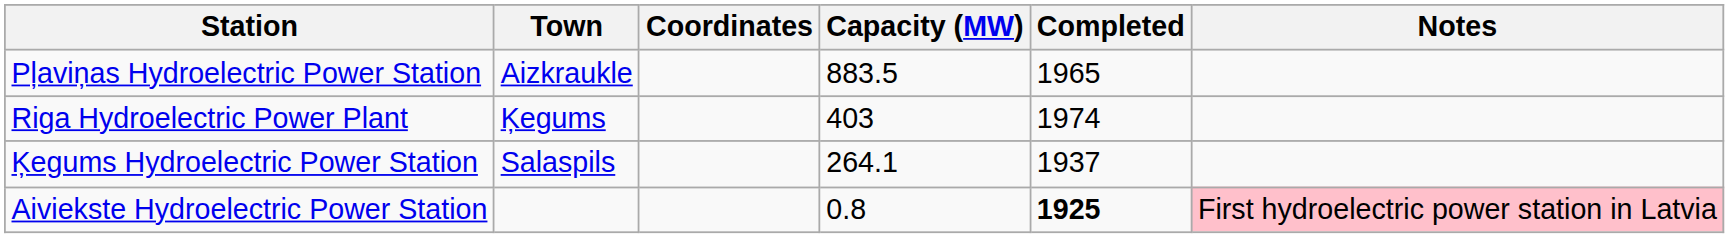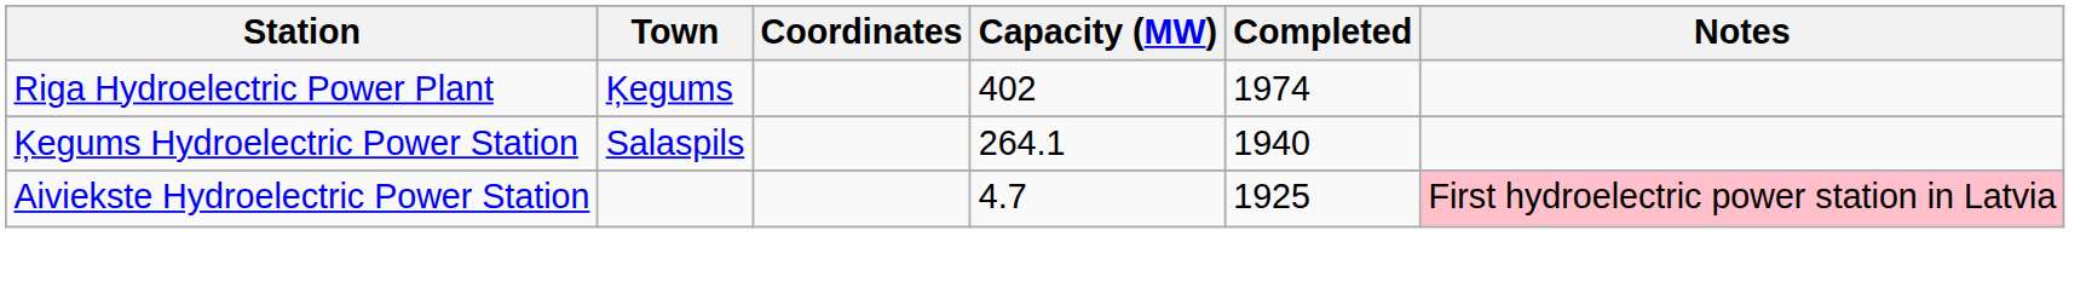- row: Pļaviņas Hydroelectric Power Station | Aizkraukle | 883.5 | 1965
Riga Hydroelectric Power Plant | Capacity (MW): 403 -> 402
Ķegums Hydroelectric Power Station | Completed: 1937 -> 1940
Aiviekste Hydroelectric Power Station | Capacity (MW): 0.8 -> 4.7
Aiviekste Hydroelectric Power Station | Completed: bold -> normal
